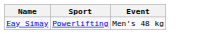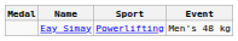+ column: Medal
